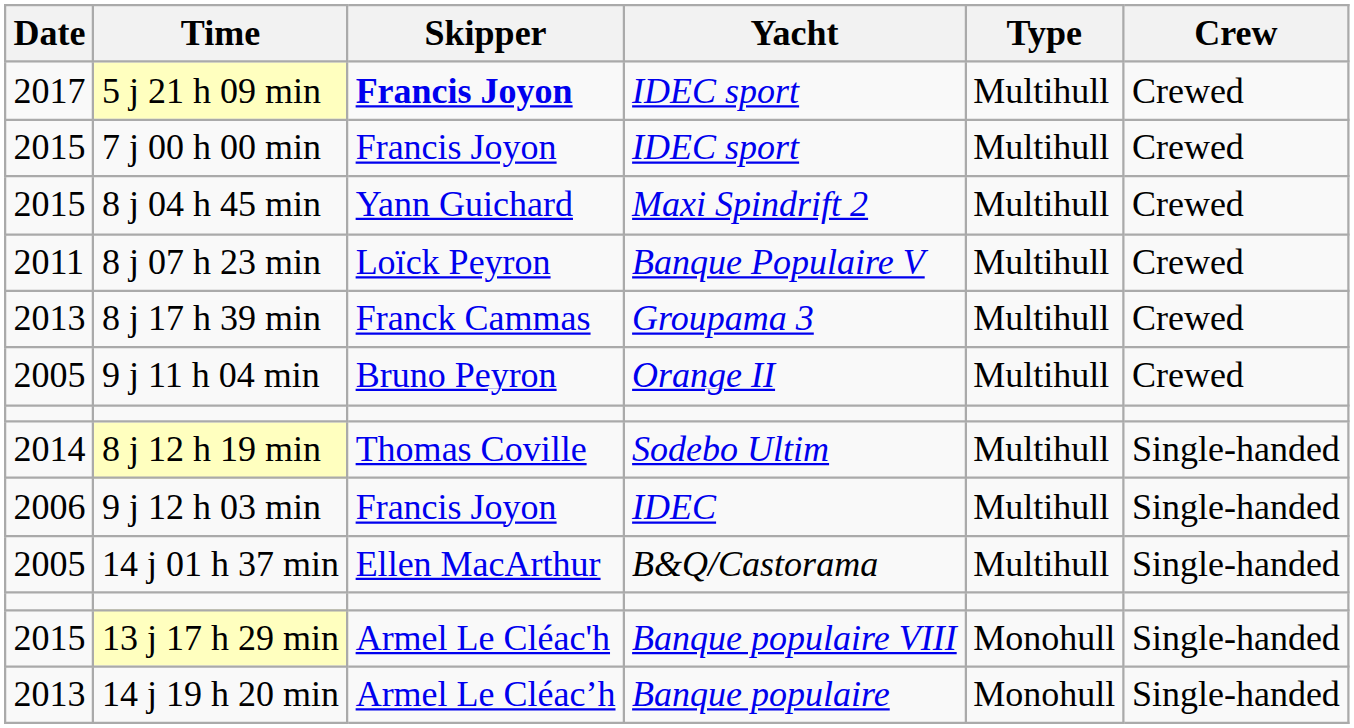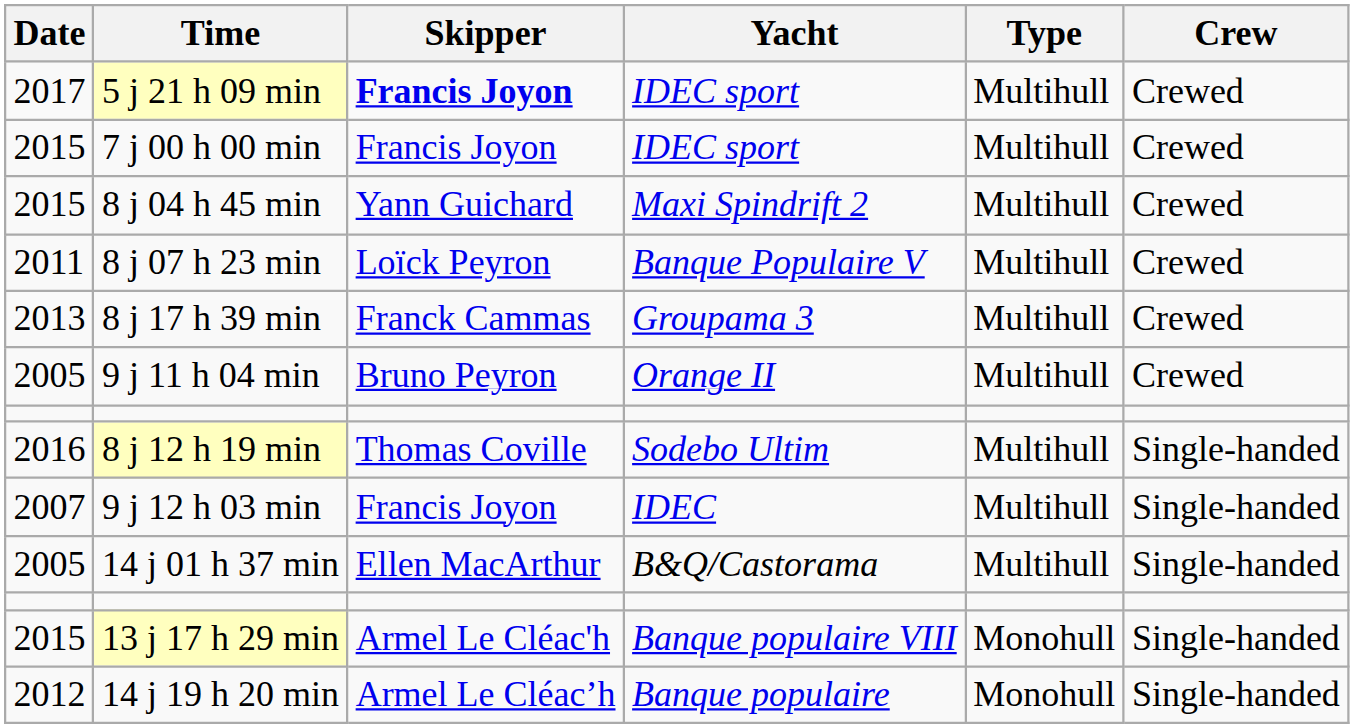8 j 12 h 19 min | Date: 2014 -> 2016
9 j 12 h 03 min | Date: 2006 -> 2007
14 j 19 h 20 min | Date: 2013 -> 2012
